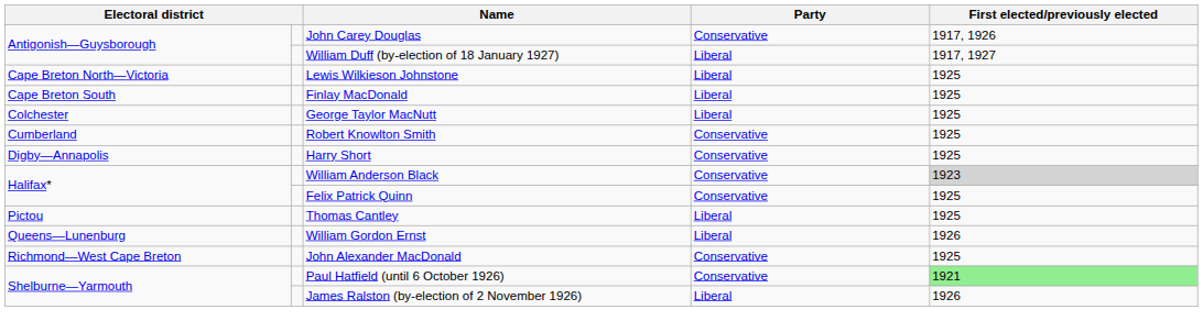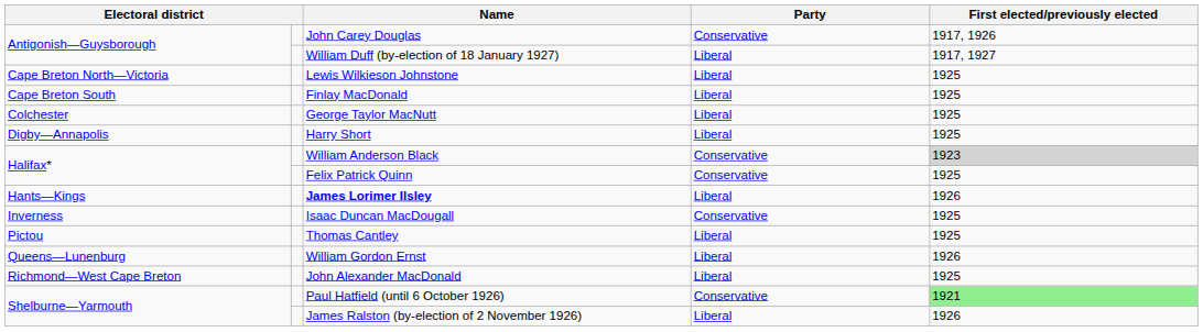- row: Cumberland | Robert Knowlton Smith | Conservative | 1925
Harry Short | Party: Conservative -> Liberal
+ row: Hants—Kings | James Lorimer Ilsley | Liberal | 1926
+ row: Inverness | Isaac Duncan MacDougall | Conservative | 1925
John Alexander MacDonald | Party: Conservative -> Liberal
